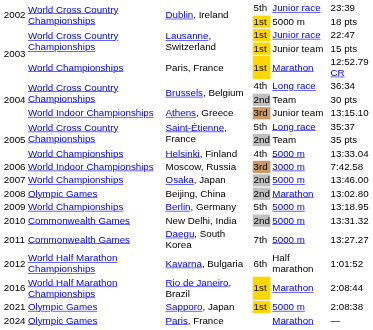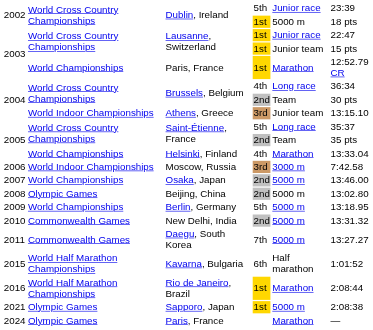Helsinki, Finland | column 5: 5000 m -> Marathon
Beijing, China | column 5: Marathon -> 5000 m
Kavarna, Bulgaria | column 1: 2012 -> 2015
